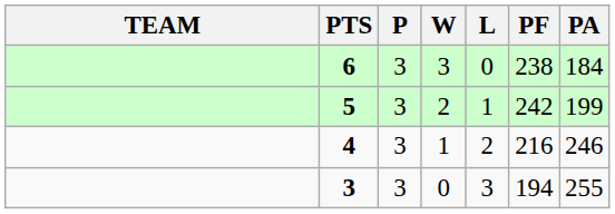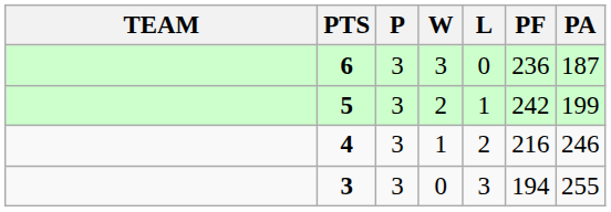6 | PF: 238 -> 236
6 | PA: 184 -> 187
